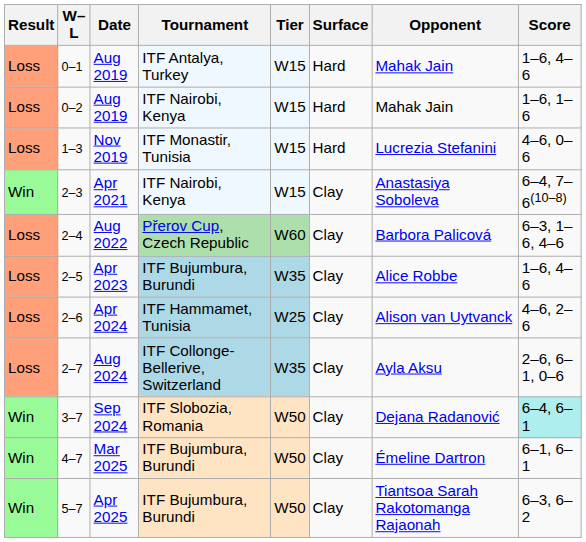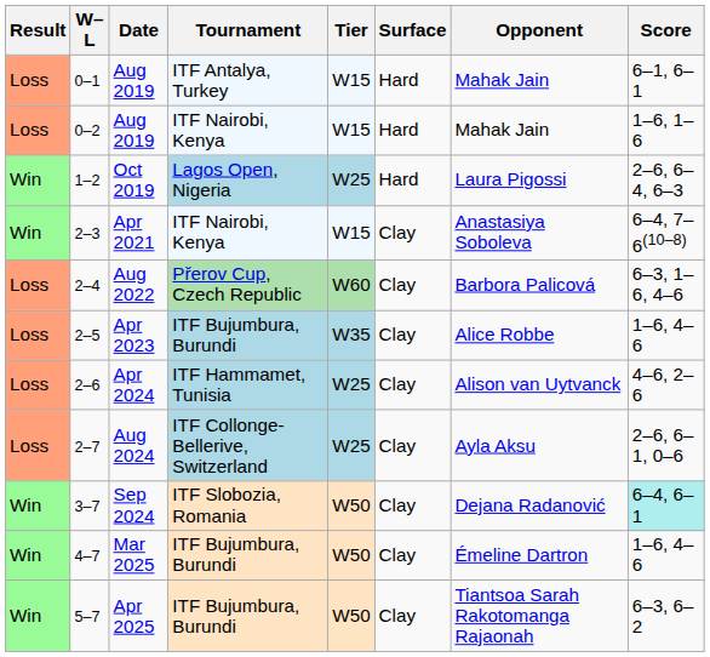0–1 / Aug 2019 | Score: 1–6, 4–6 -> 6–1, 6–1
+ row: Win | 1–2 | Oct 2019 | Lagos Open, Nigeria | W25 | Hard | Laura Pigossi | 2–6, 6–4, 6–3
- row: Loss | 1–3 | Nov 2019 | ITF Monastir, Tunisia | W15 | Hard | Lucrezia Stefanini | 4–6, 0–6
Aug 2024 | Tier: W35 -> W25
Mar 2025 | Score: 6–1, 6–1 -> 1–6, 4–6
